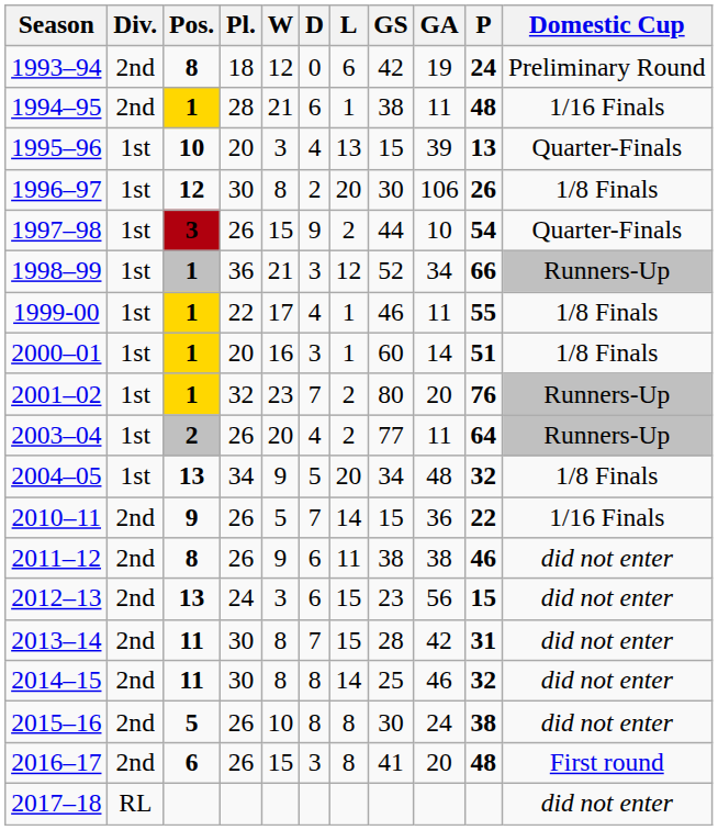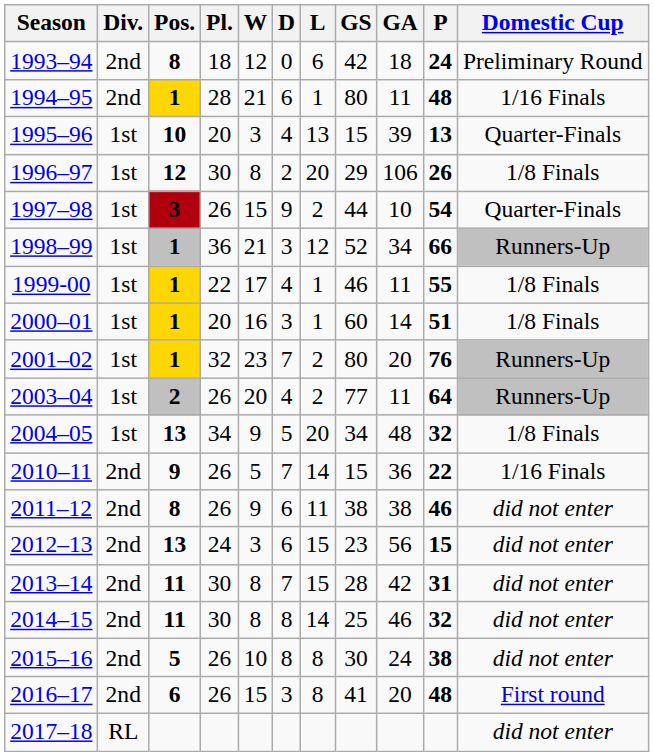1993–94 | GA: 19 -> 18
1994–95 | GS: 38 -> 80
1996–97 | GS: 30 -> 29
